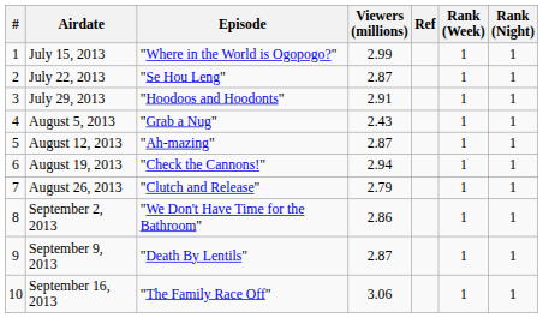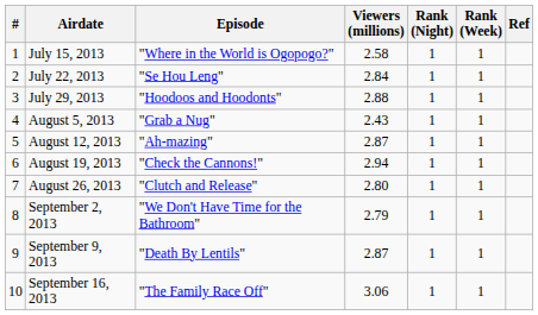columns swapped: Rank (Night) <-> Ref
July 15, 2013 | Viewers (millions): 2.99 -> 2.58
July 22, 2013 | Viewers (millions): 2.87 -> 2.84
July 29, 2013 | Viewers (millions): 2.91 -> 2.88
August 26, 2013 | Viewers (millions): 2.79 -> 2.80
September 2, 2013 | Viewers (millions): 2.86 -> 2.79
